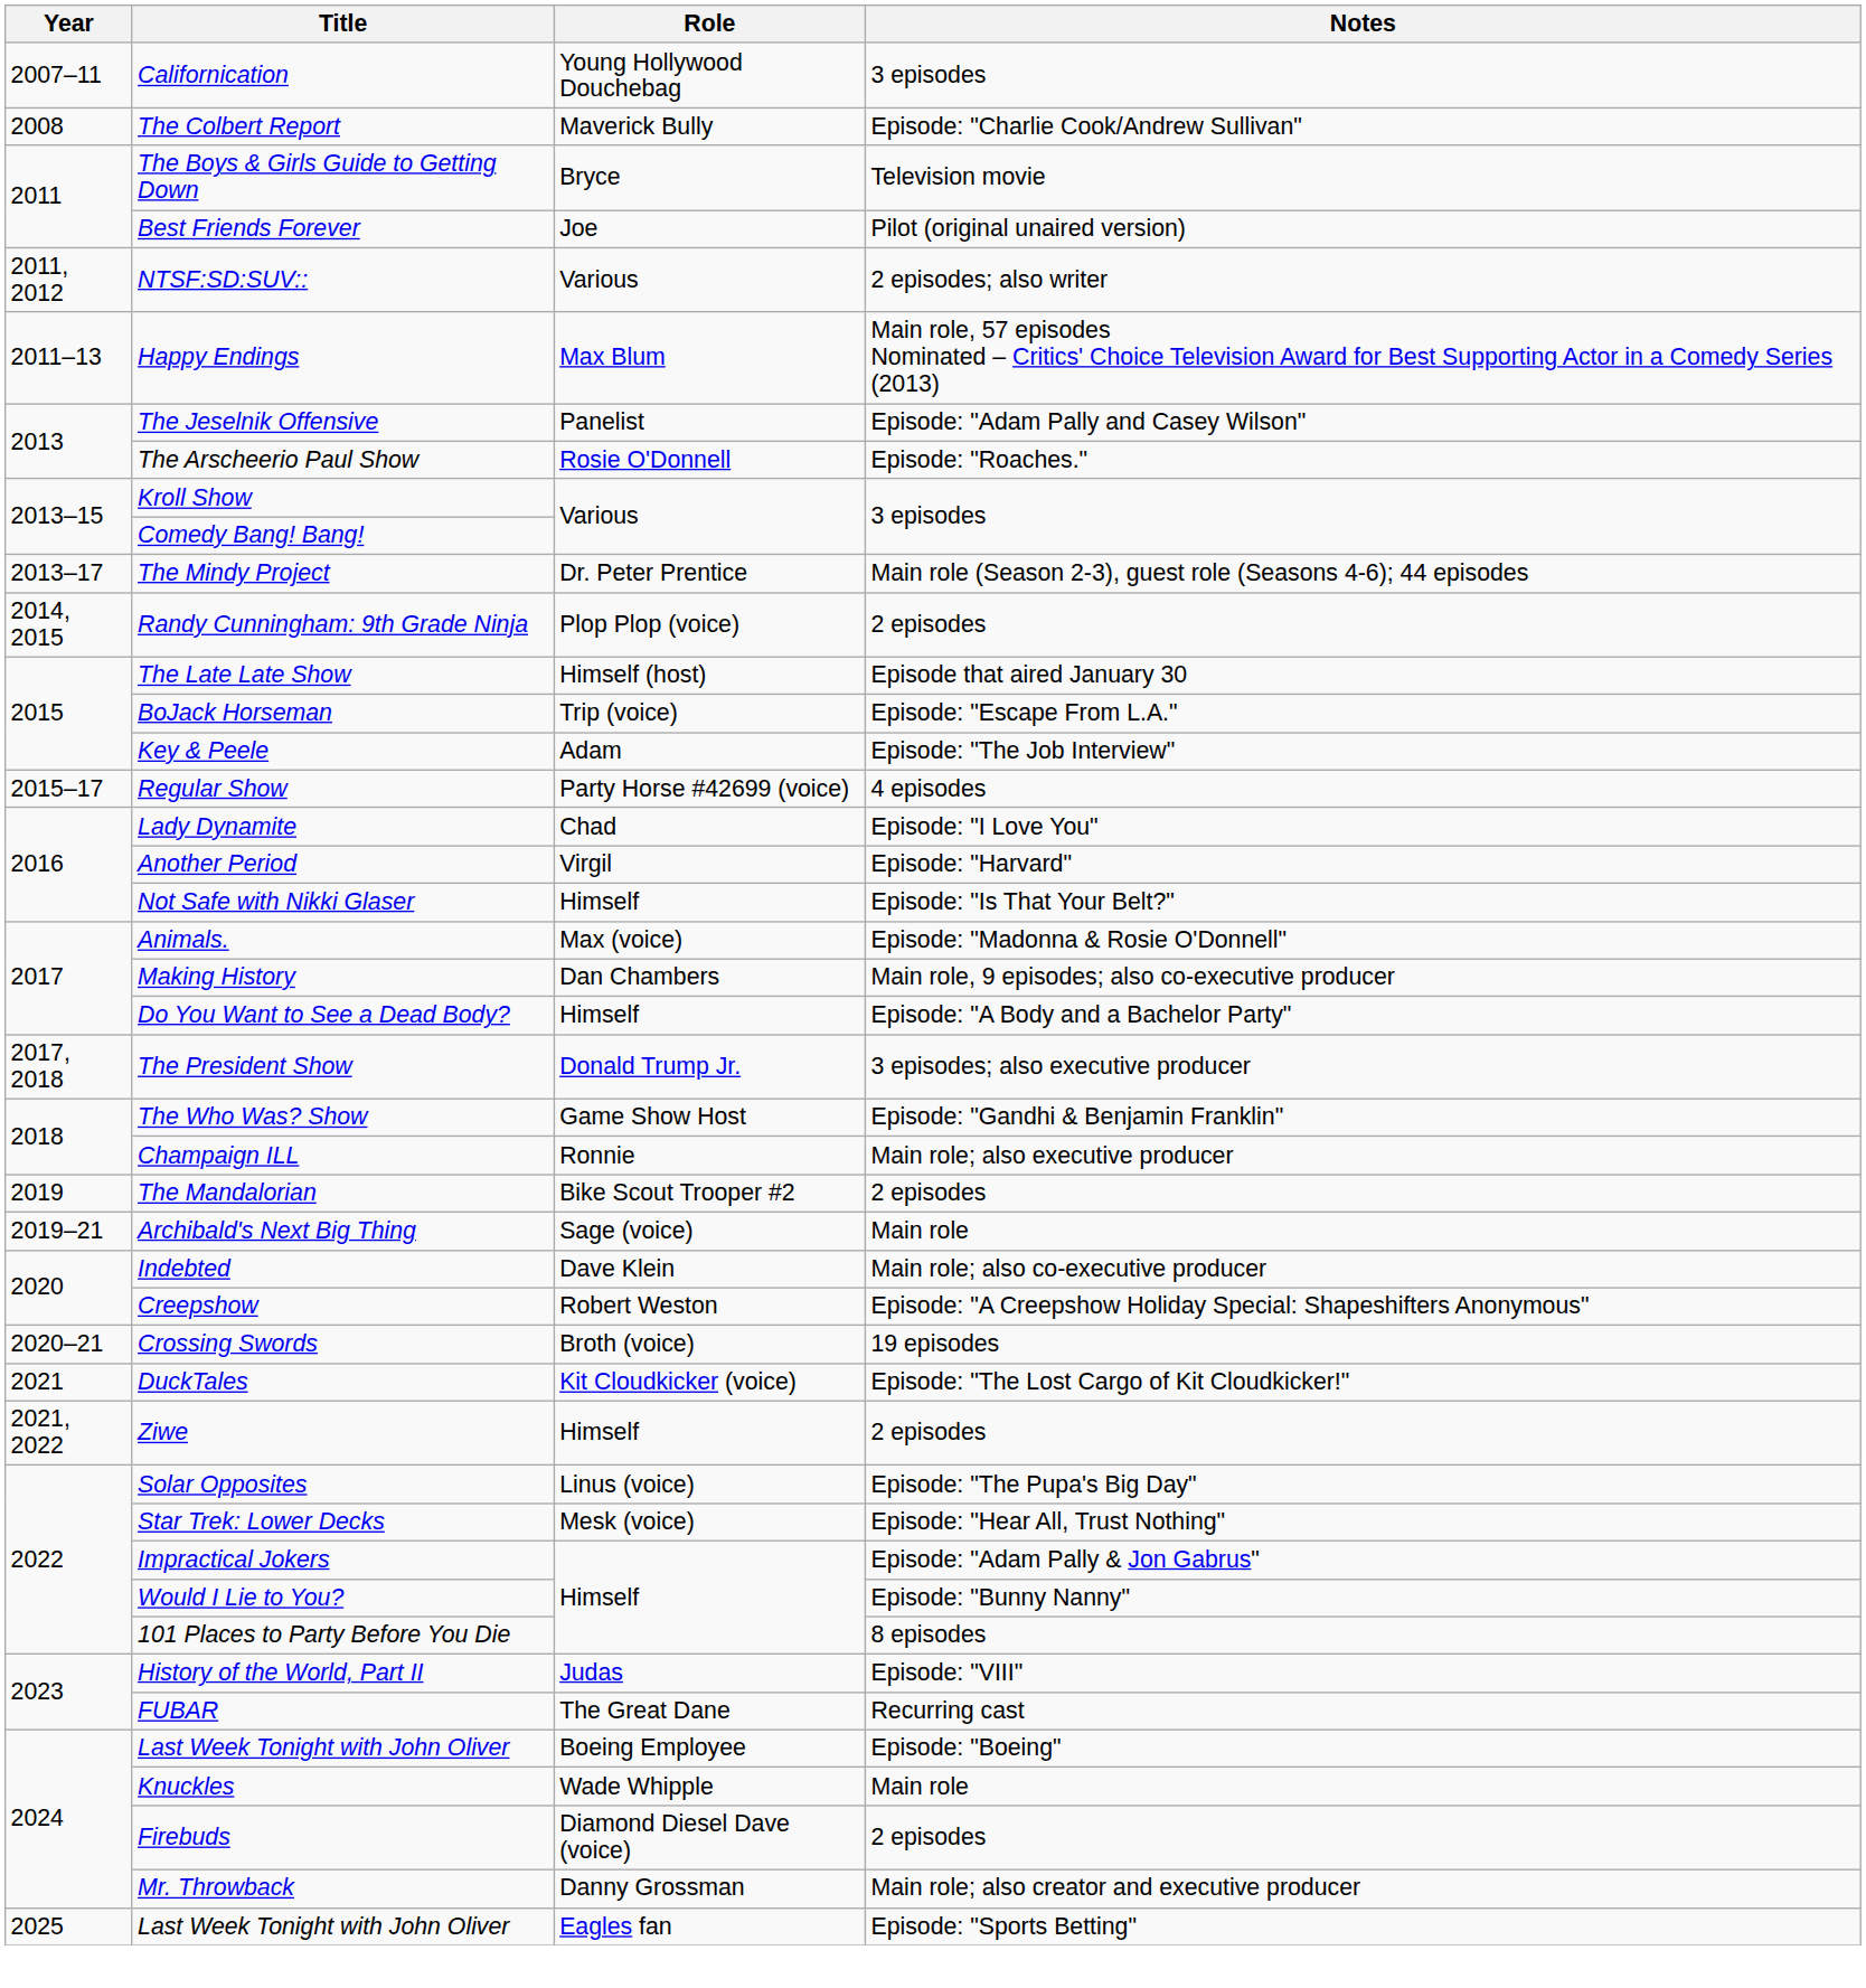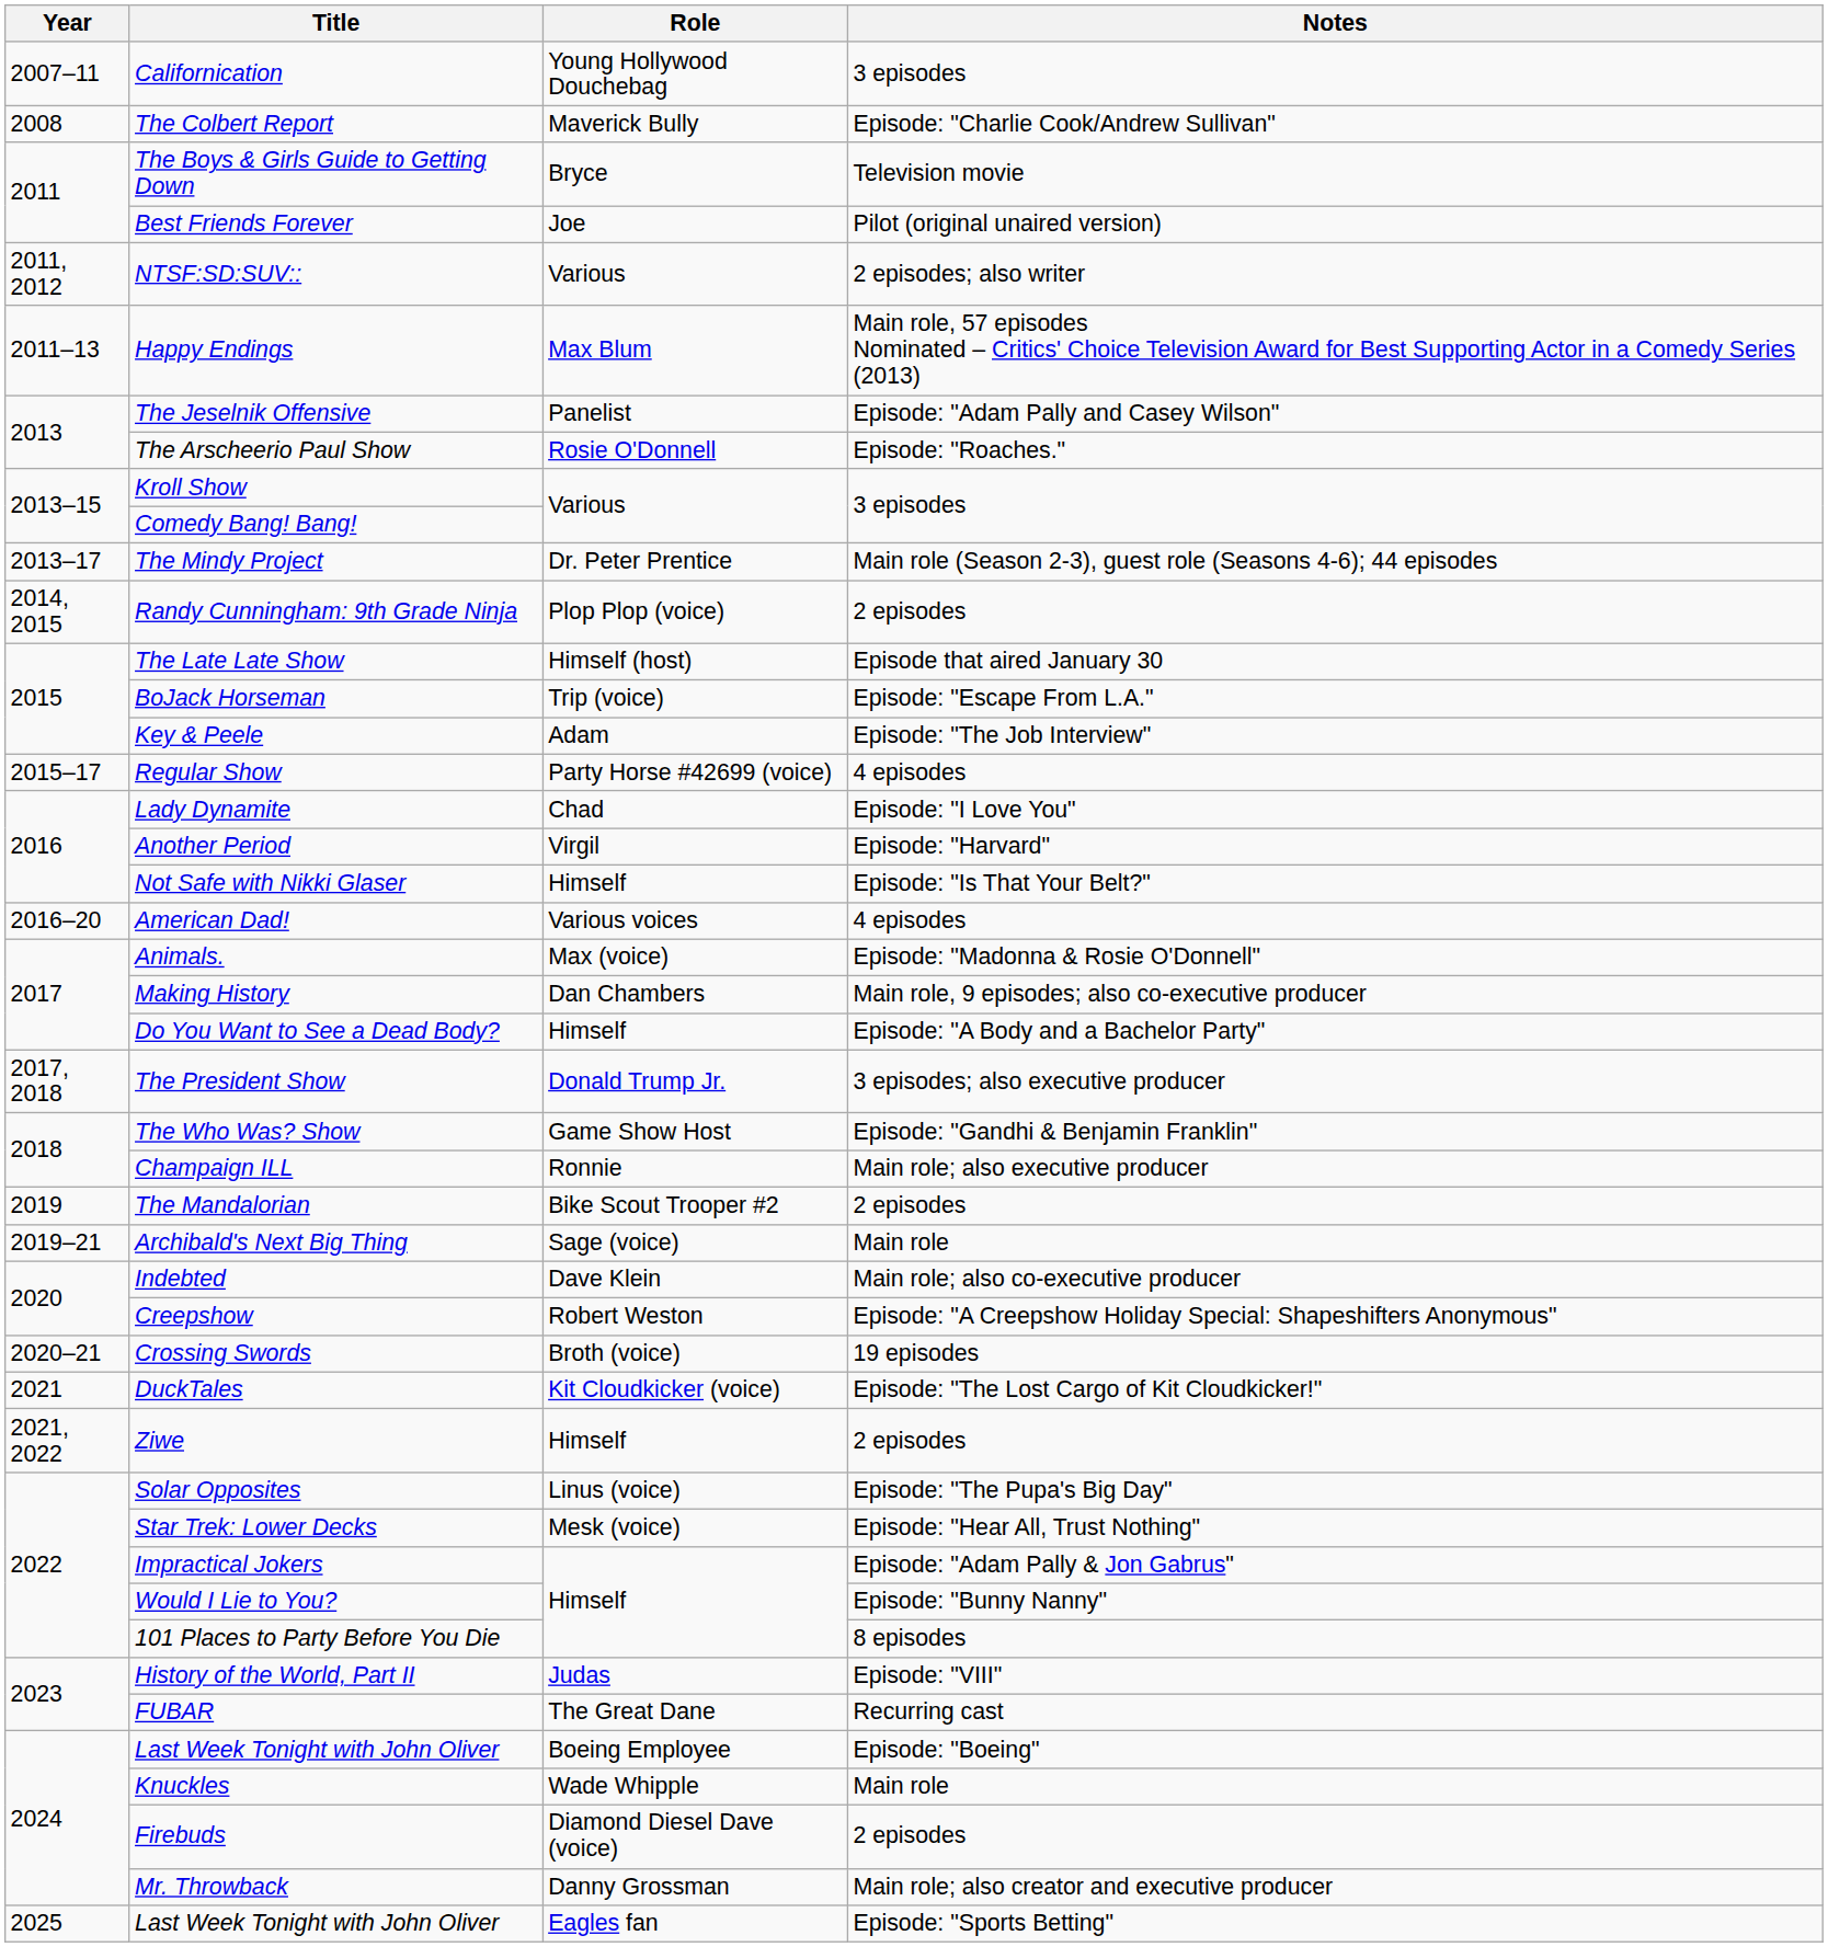+ row: 2016–20 | American Dad! | Various voices | 4 episodes
